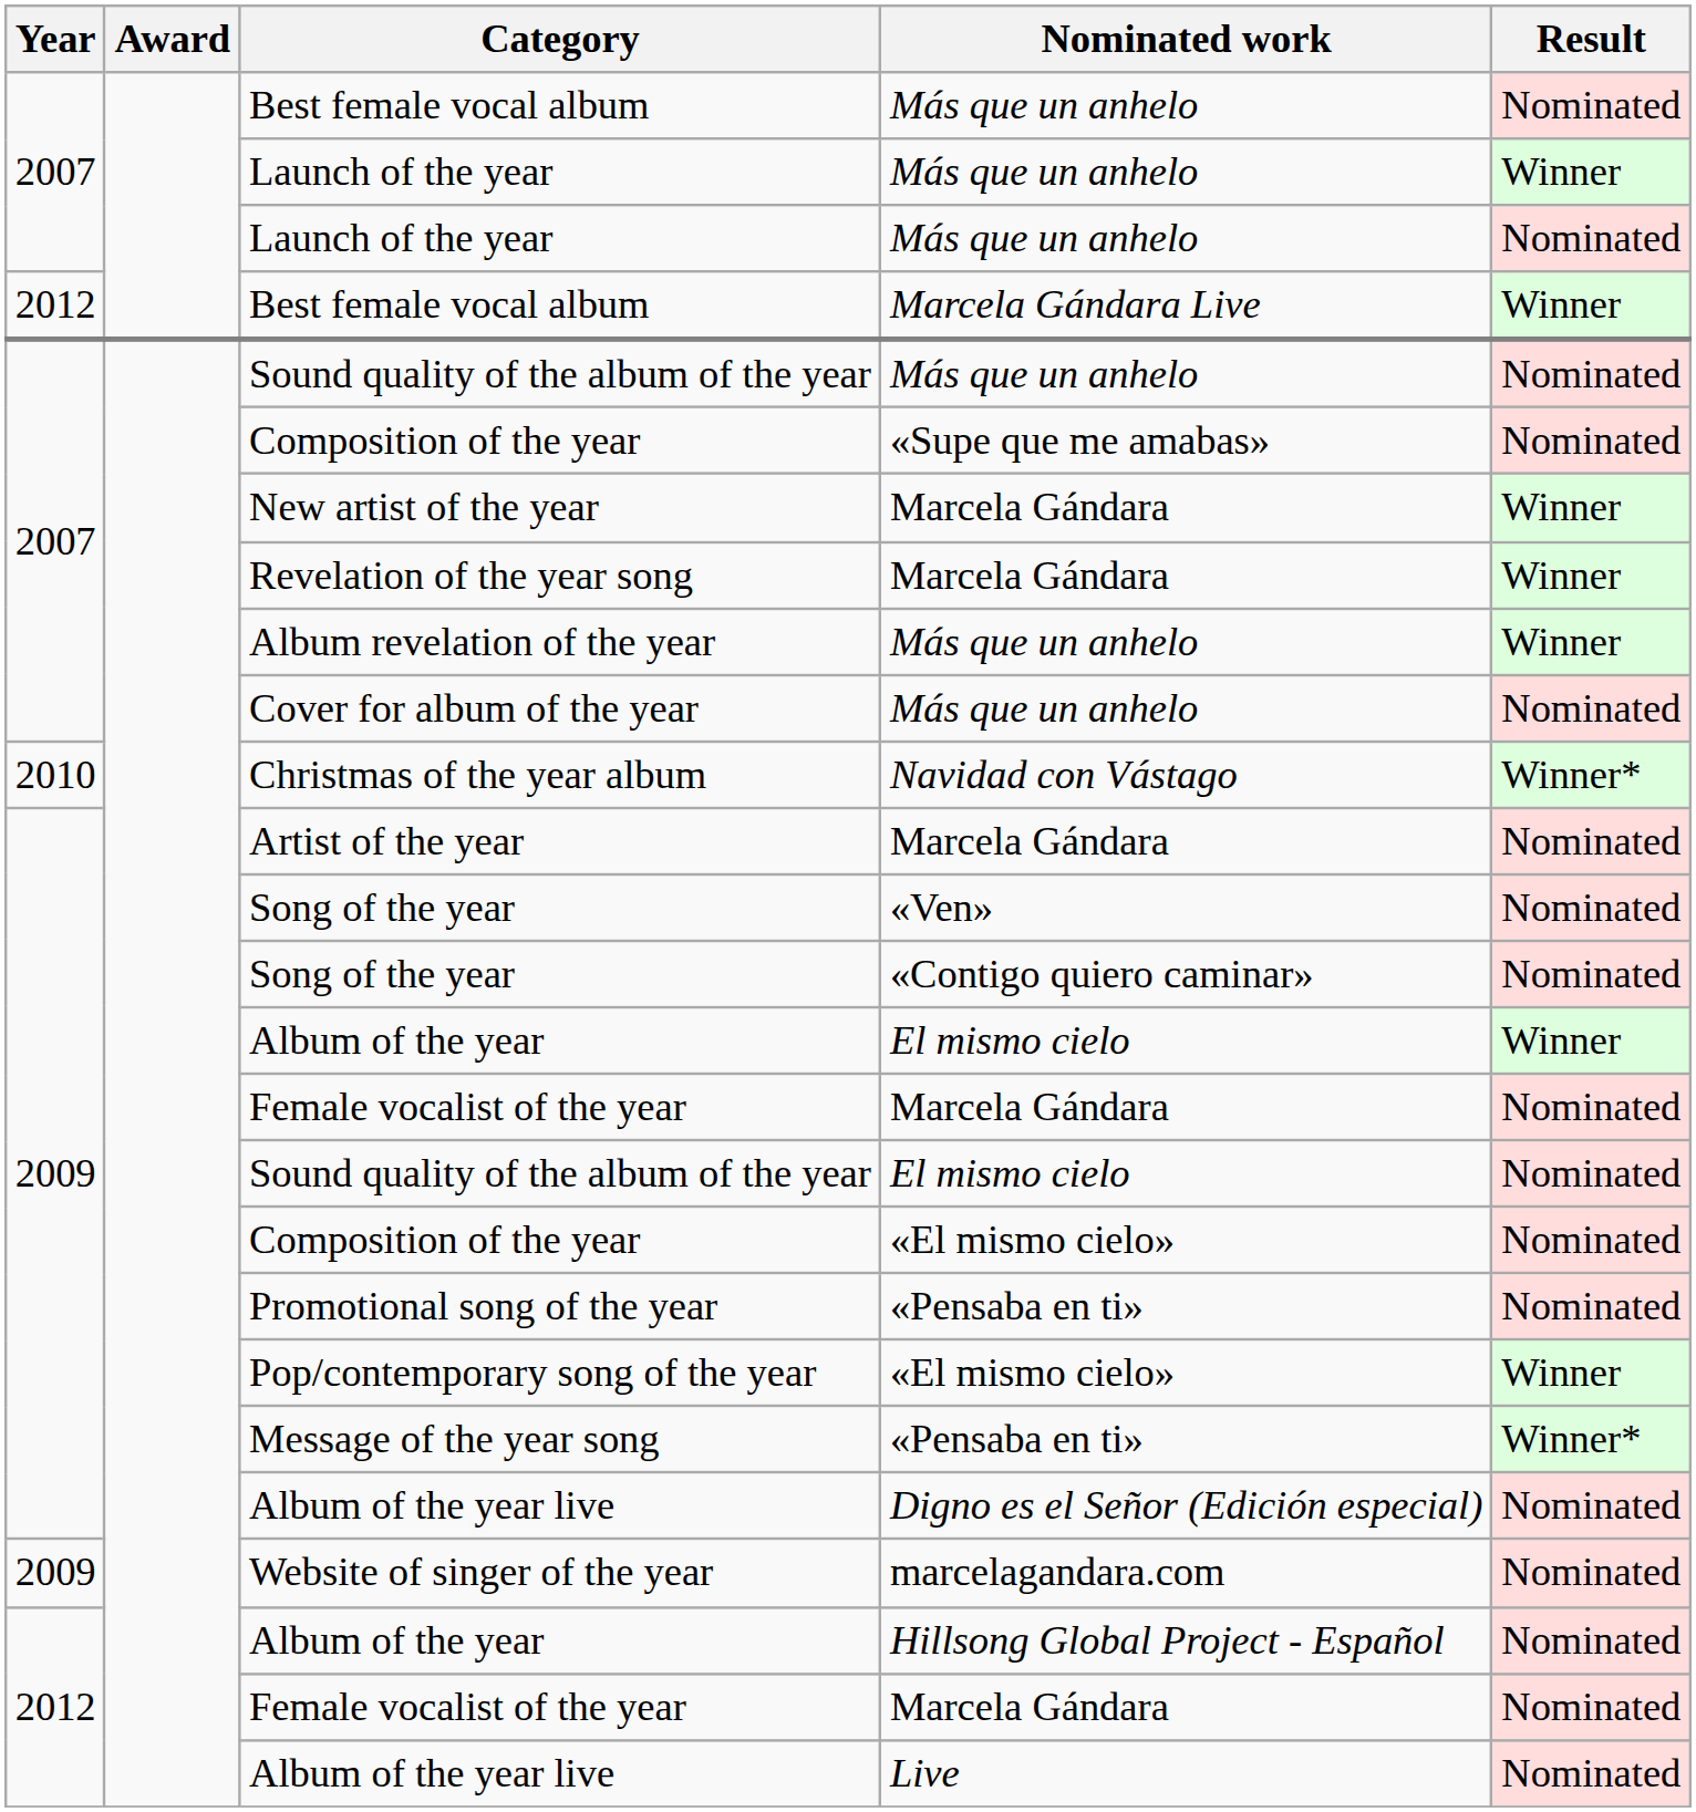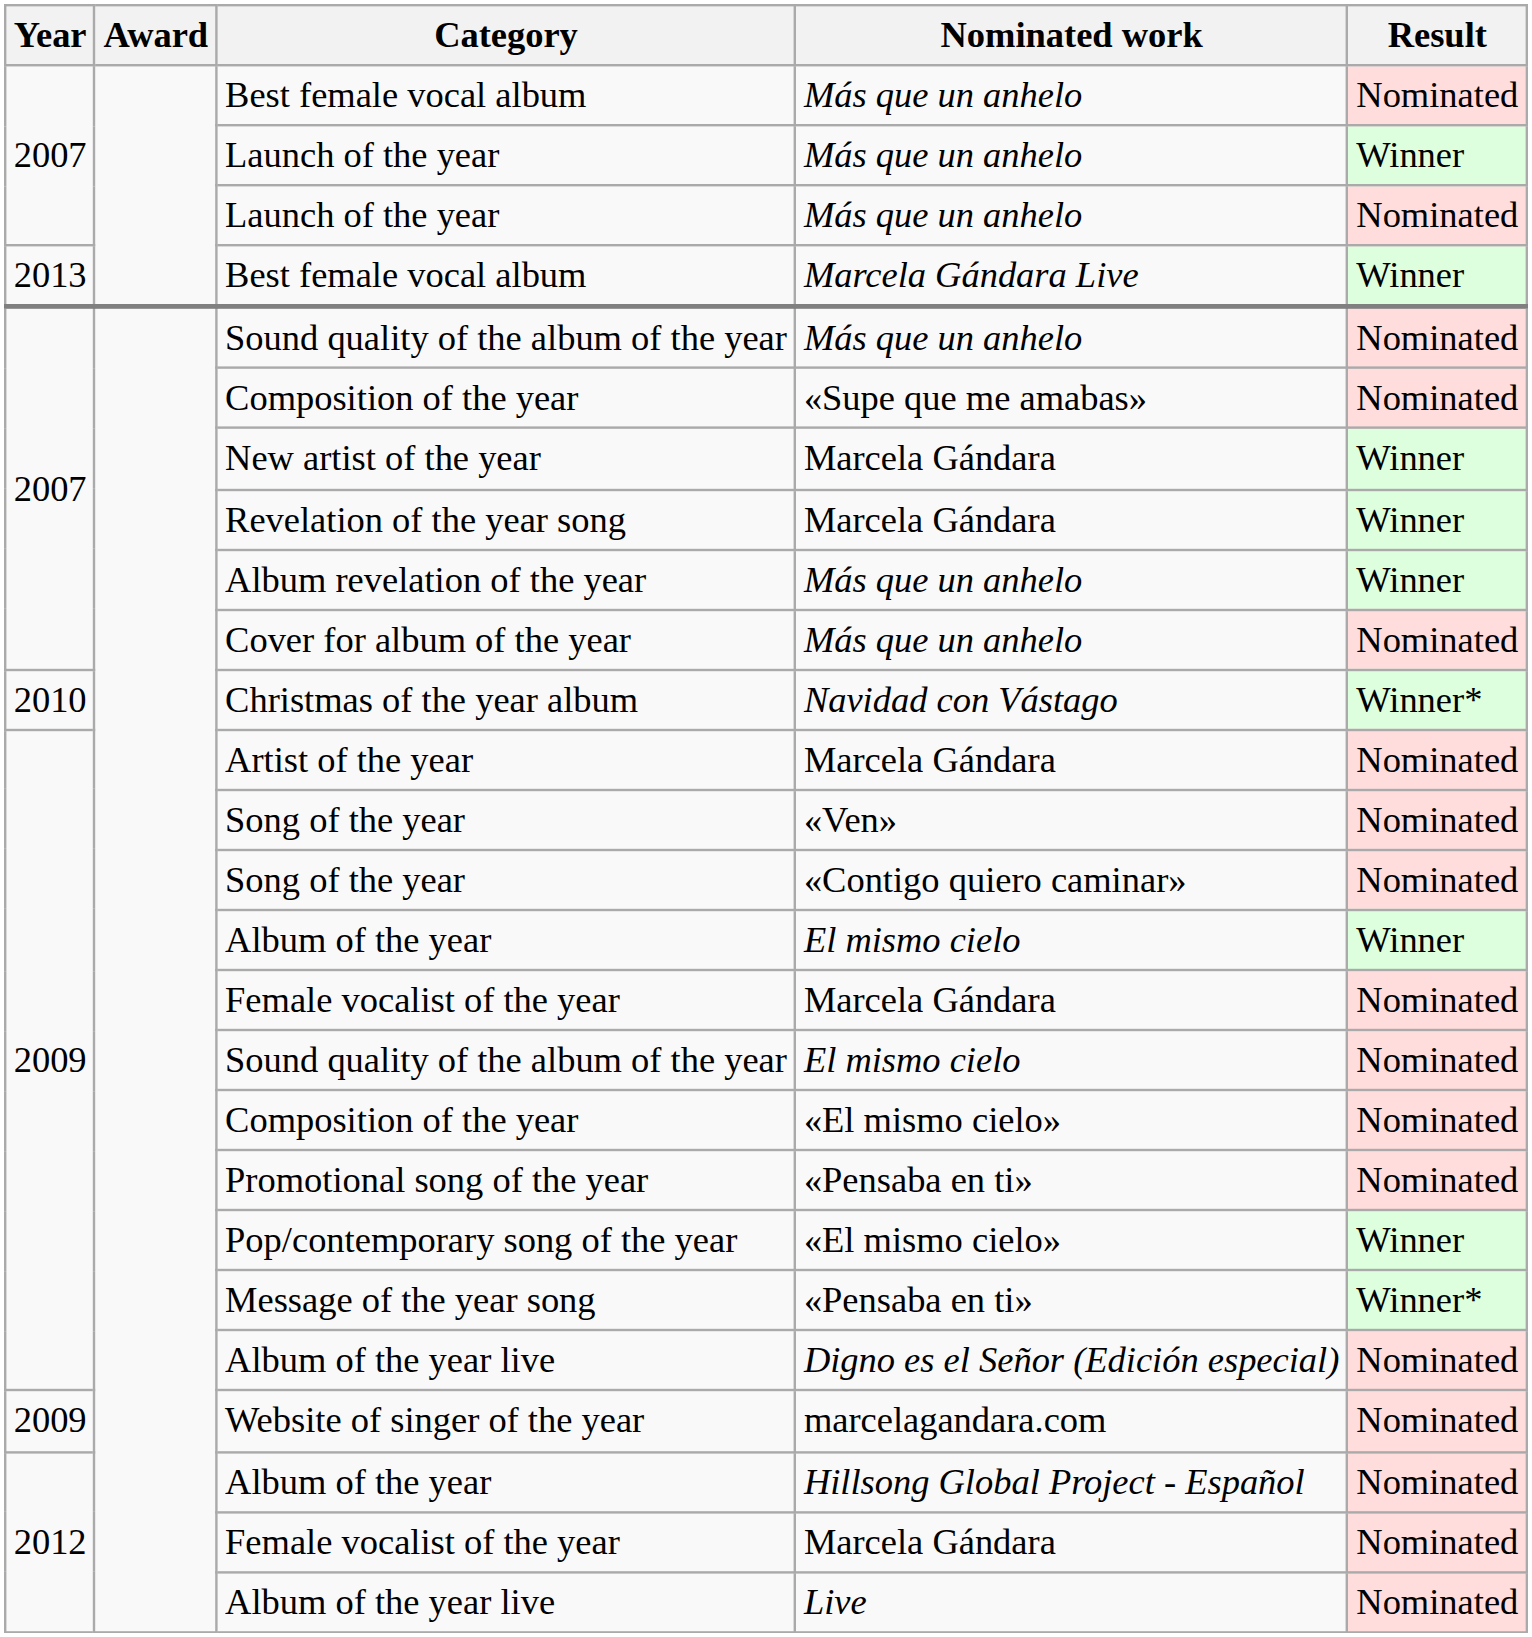Best female vocal album / Marcela Gándara Live | Year: 2012 -> 2013
